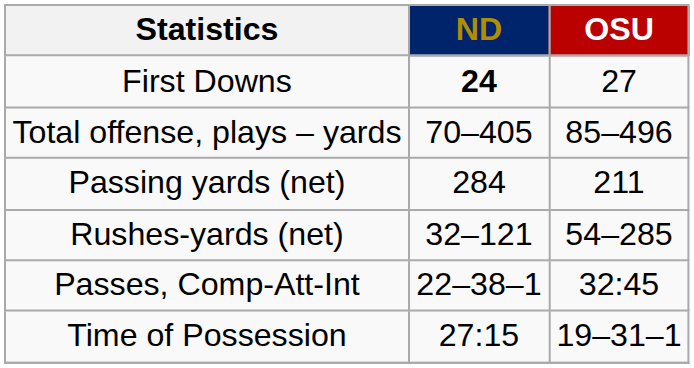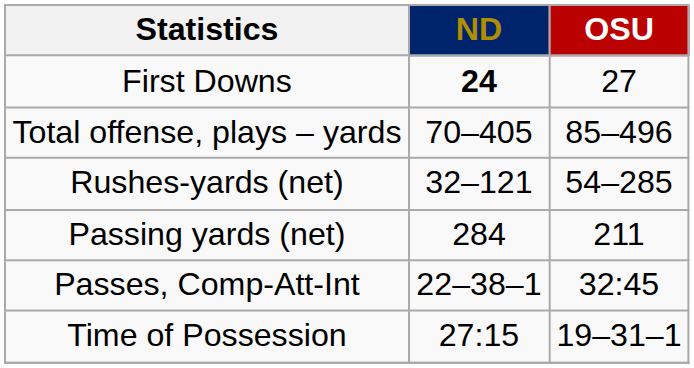rows swapped: Rushes-yards (net) <-> Passing yards (net)
